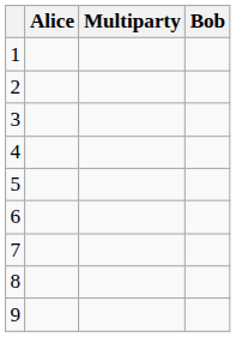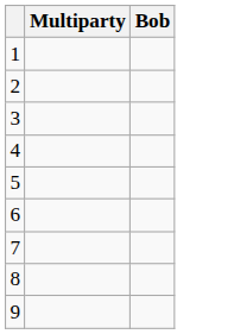- column: Alice
